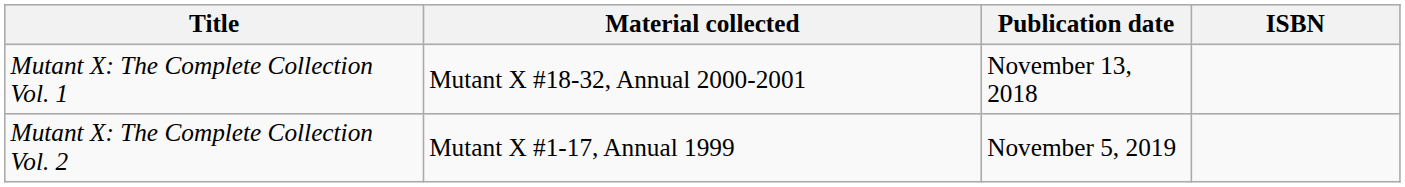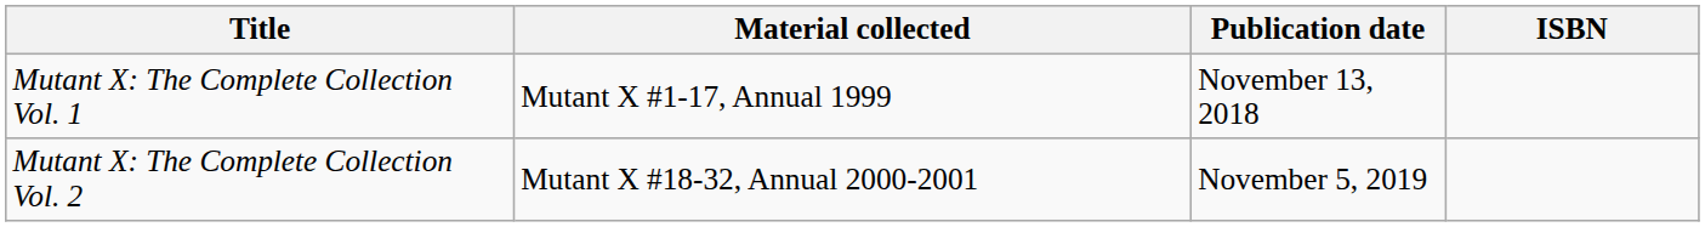Mutant X: The Complete Collection Vol. 1 | Material collected: Mutant X #18-32, Annual 2000-2001 -> Mutant X #1-17, Annual 1999
Mutant X: The Complete Collection Vol. 2 | Material collected: Mutant X #1-17, Annual 1999 -> Mutant X #18-32, Annual 2000-2001
